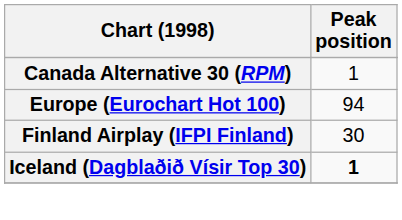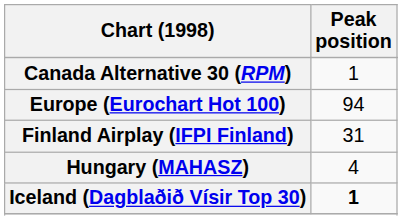Finland Airplay (IFPI Finland) | Peak position: 30 -> 31
+ row: Hungary (MAHASZ) | 4
